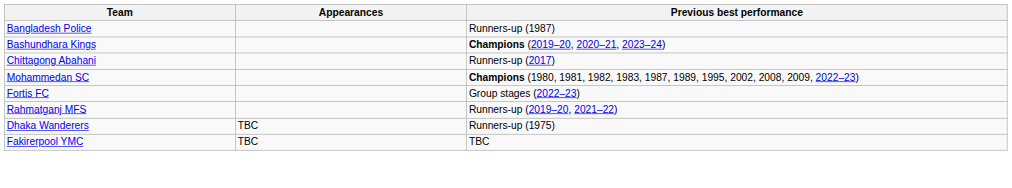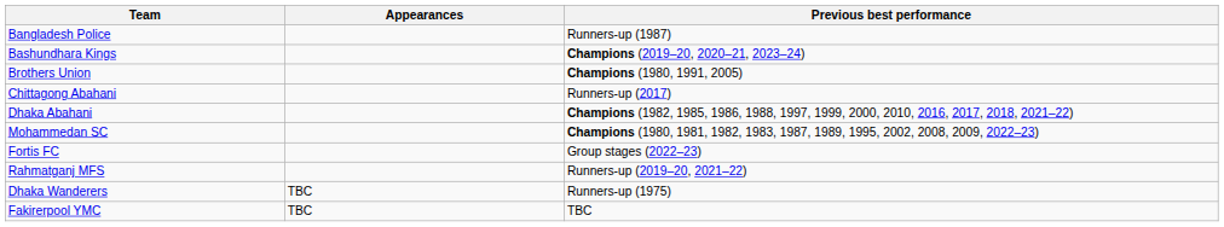+ row: Brothers Union | Champions (1980, 1991, 2005)
+ row: Dhaka Abahani | Champions (1982, 1985, 1986, 1988, 1997, 1999, 2000, 2010, 2016, 2017, 2018, 2021–22)
